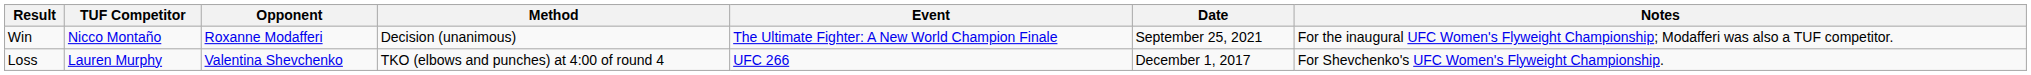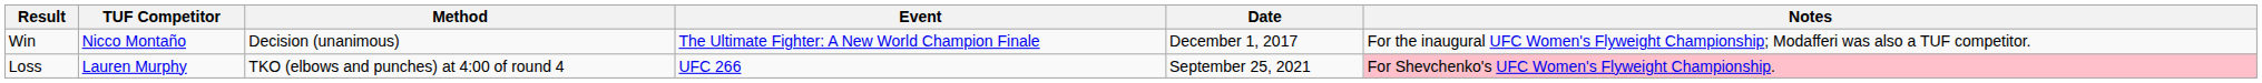- column: Opponent | Roxanne Modafferi | Valentina Shevchenko
Win | Date: September 25, 2021 -> December 1, 2017
Loss | Date: December 1, 2017 -> September 25, 2021
Loss | Notes: no background -> pink background
